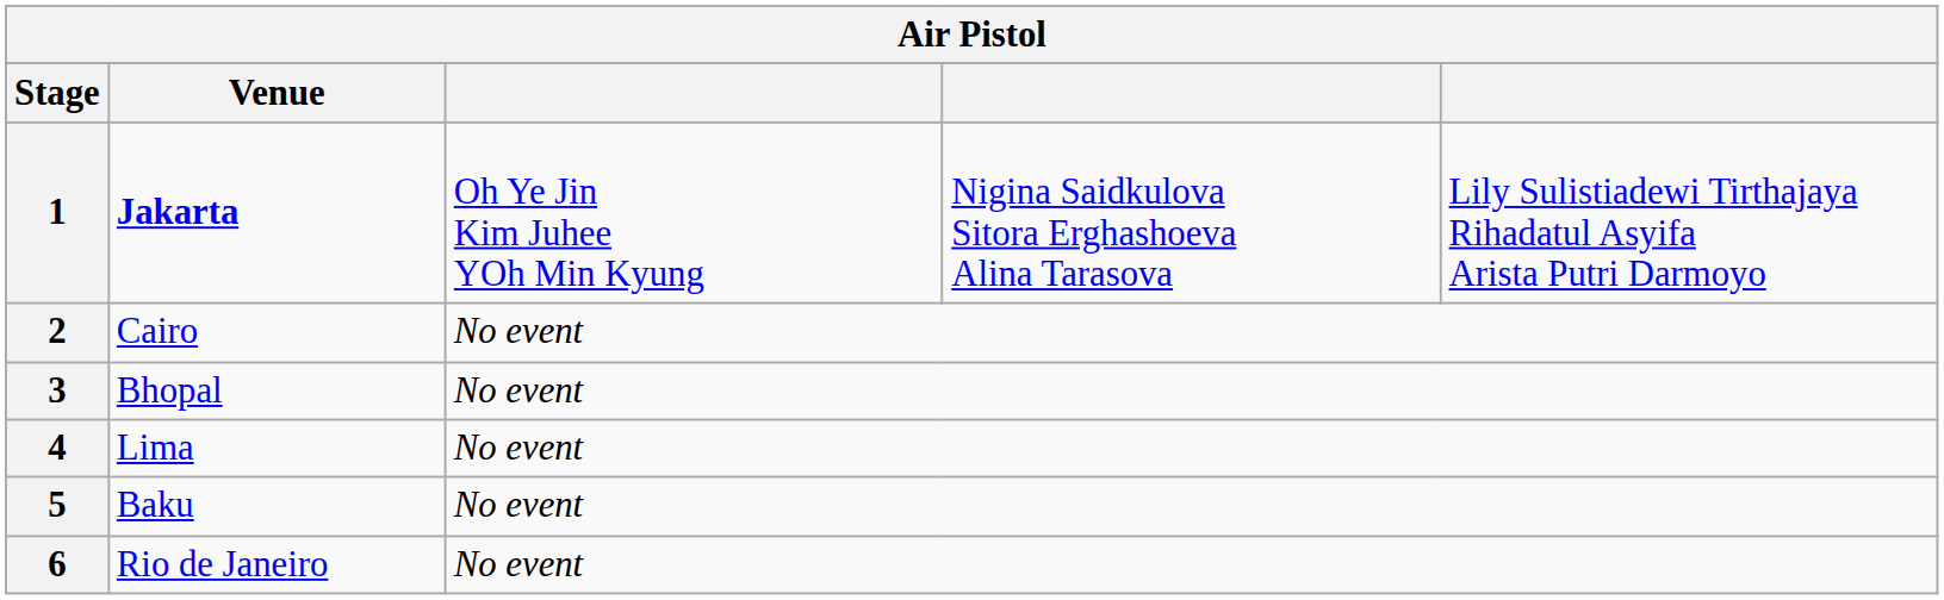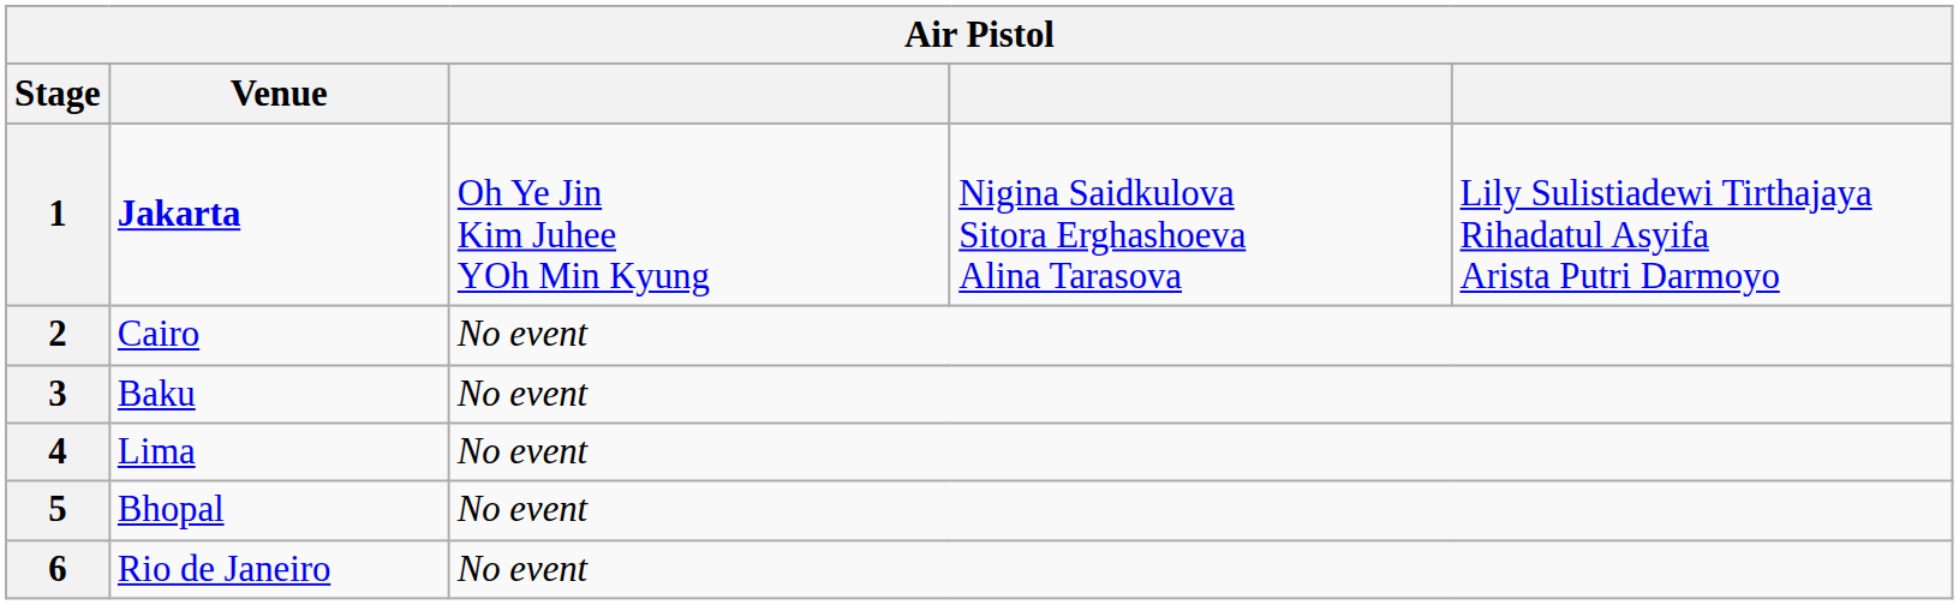3 | Venue: Bhopal -> Baku
5 | Venue: Baku -> Bhopal
